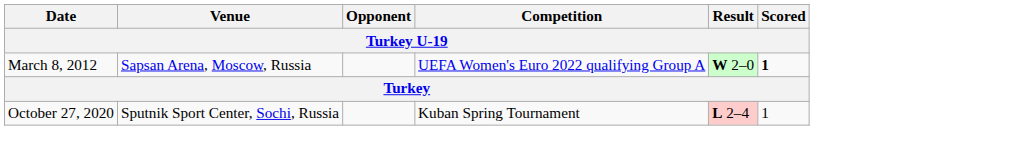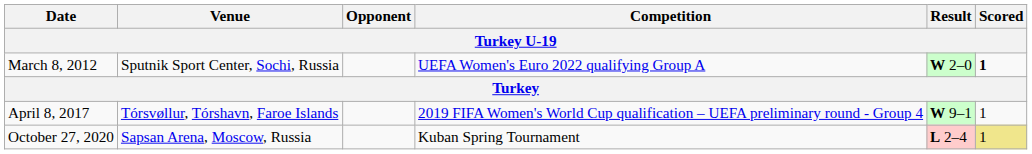March 8, 2012 | Venue: Sapsan Arena, Moscow, Russia -> Sputnik Sport Center, Sochi, Russia
+ row: April 8, 2017 | Tórsvøllur, Tórshavn, Faroe Islands | 2019 FIFA Women's World Cup qualification – UEFA preliminary round - Group 4 | W 9–1 | 1
October 27, 2020 | Venue: Sputnik Sport Center, Sochi, Russia -> Sapsan Arena, Moscow, Russia
October 27, 2020 | Scored: no background -> khaki background
